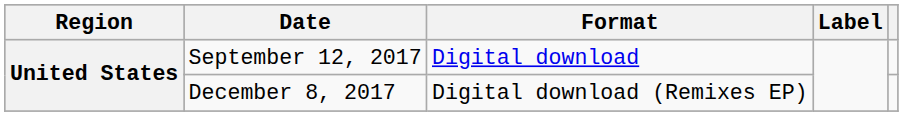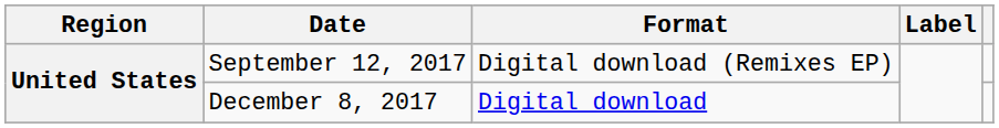September 12, 2017 | Format: Digital download -> Digital download (Remixes EP)
December 8, 2017 | Format: Digital download (Remixes EP) -> Digital download
